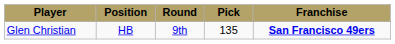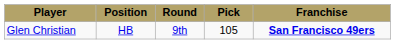Glen Christian | Pick: 135 -> 105
